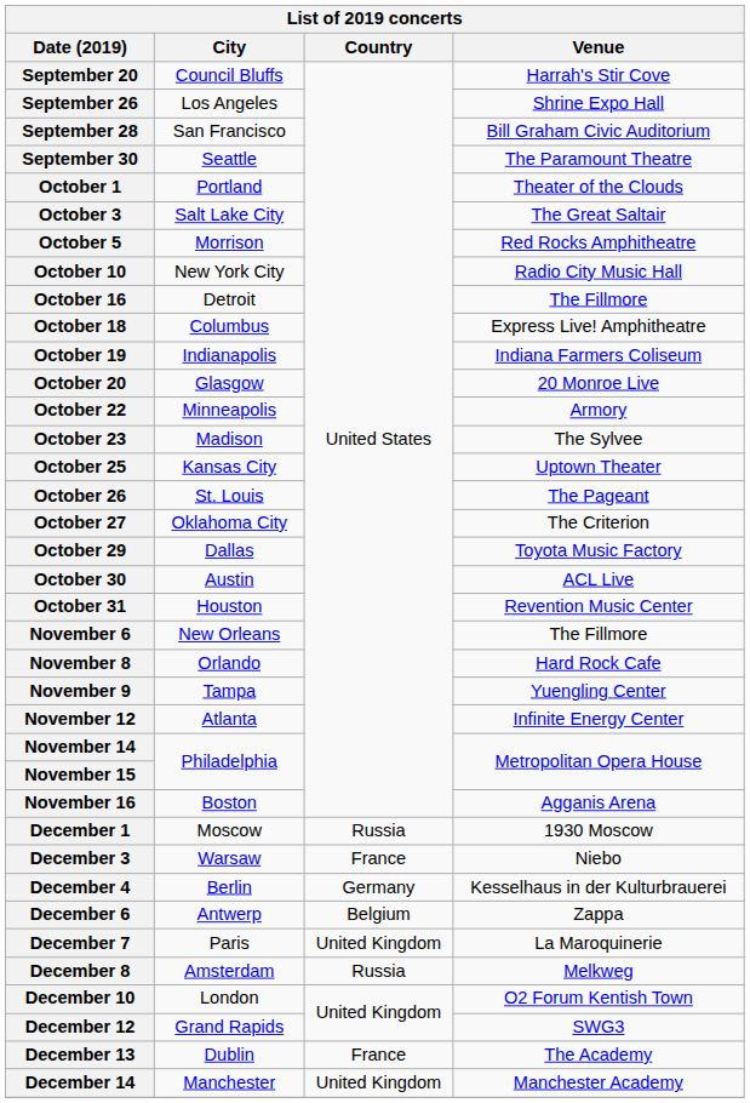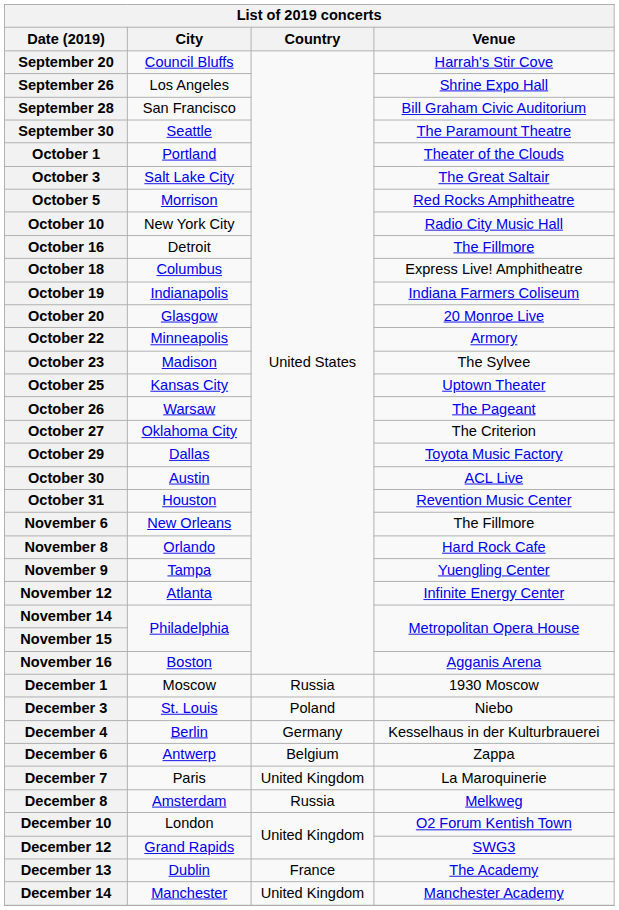October 26 | City: St. Louis -> Warsaw
December 3 | City: Warsaw -> St. Louis
December 3 | Country: France -> Poland
